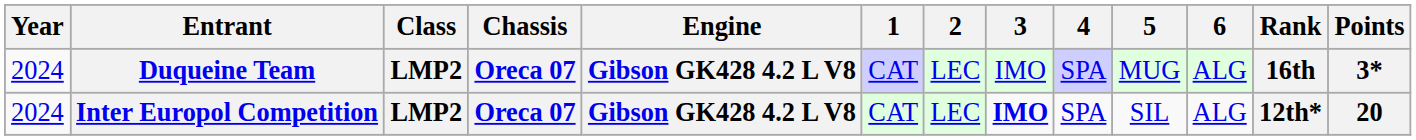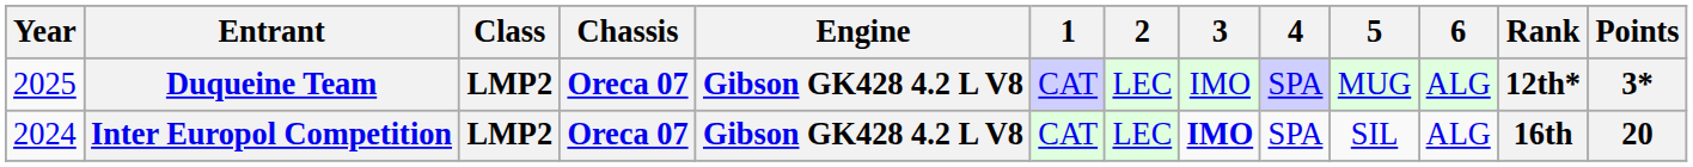Duqueine Team | Year: 2024 -> 2025
Duqueine Team | Rank: 16th -> 12th*
Inter Europol Competition | Rank: 12th* -> 16th
